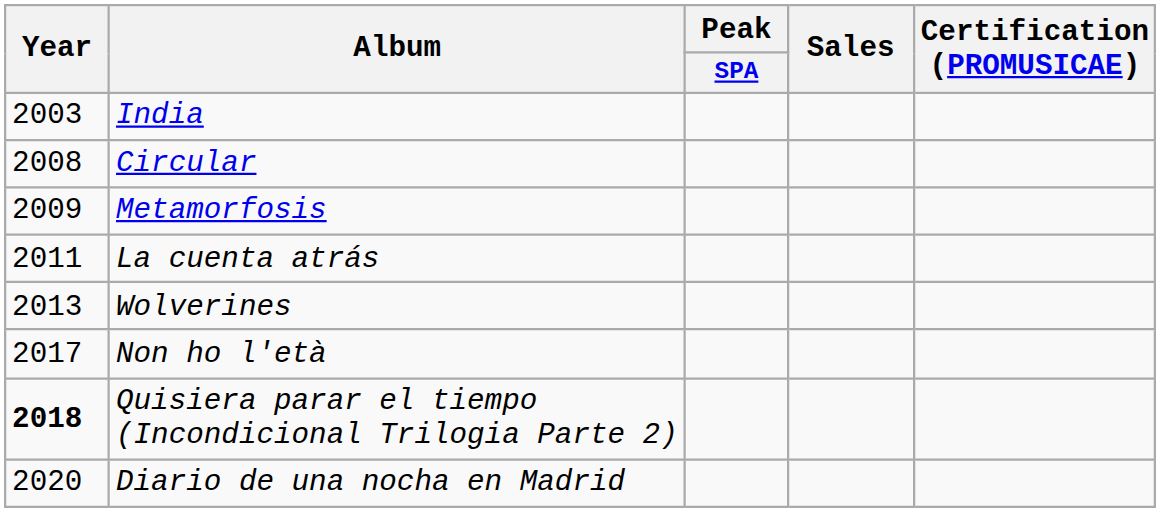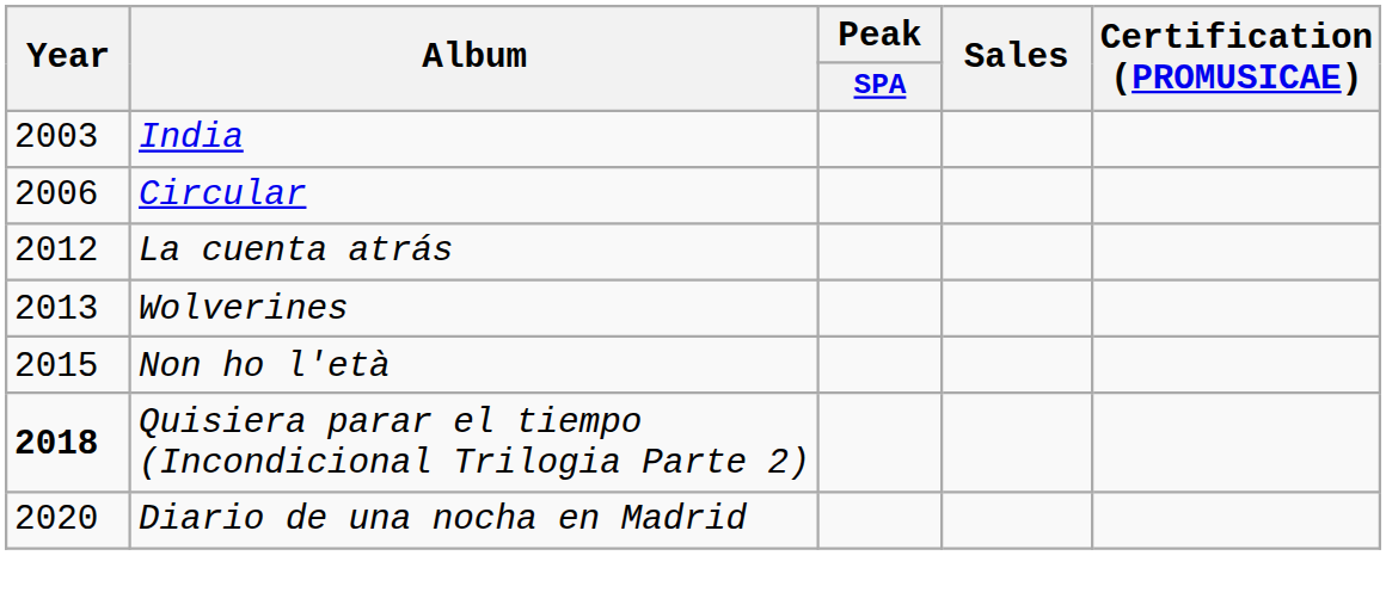Circular | Year: 2008 -> 2006
- row: 2009 | Metamorfosis
La cuenta atrás | Year: 2011 -> 2012
Non ho l'età | Year: 2017 -> 2015
